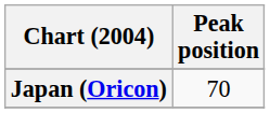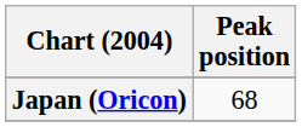Japan (Oricon) | Peak position: 70 -> 68
